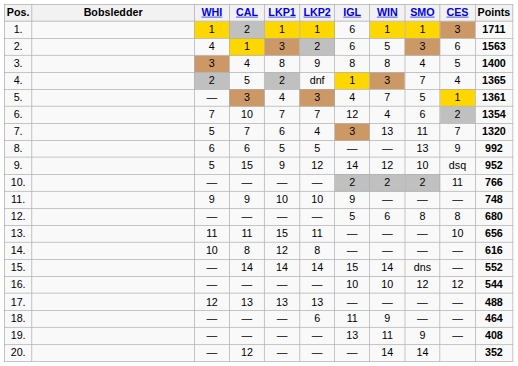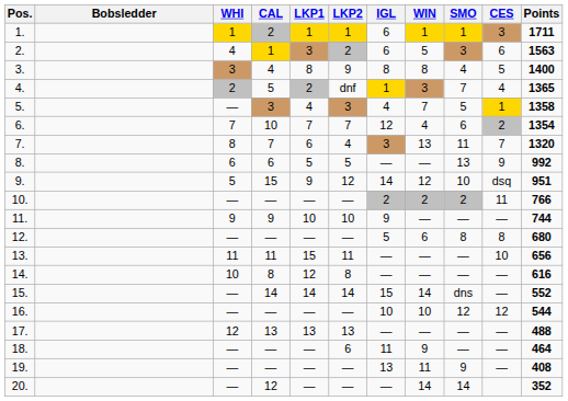5. | Points: 1361 -> 1358
7. | WHI: 5 -> 8
9. | Points: 952 -> 951
11. | Points: 748 -> 744
